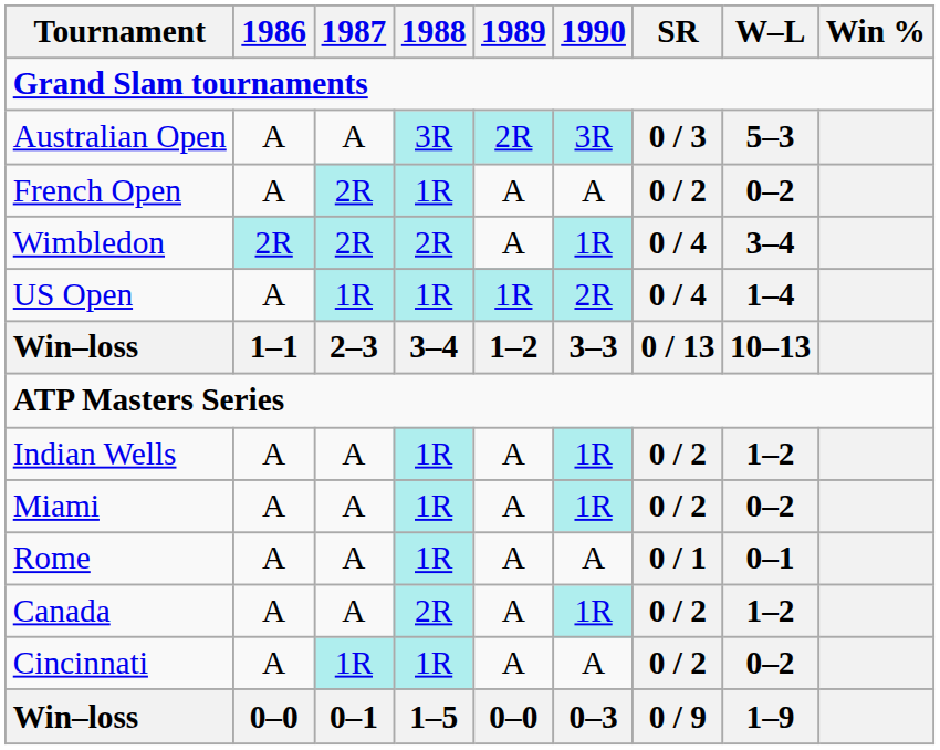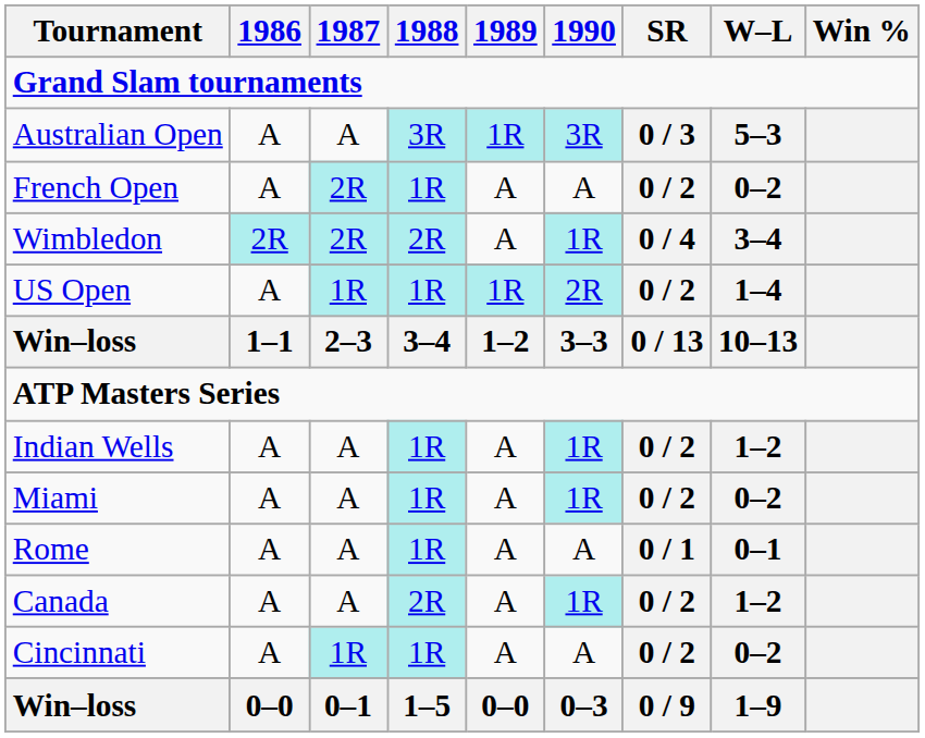Australian Open | 1989: 2R -> 1R
US Open | SR: 0 / 4 -> 0 / 2
